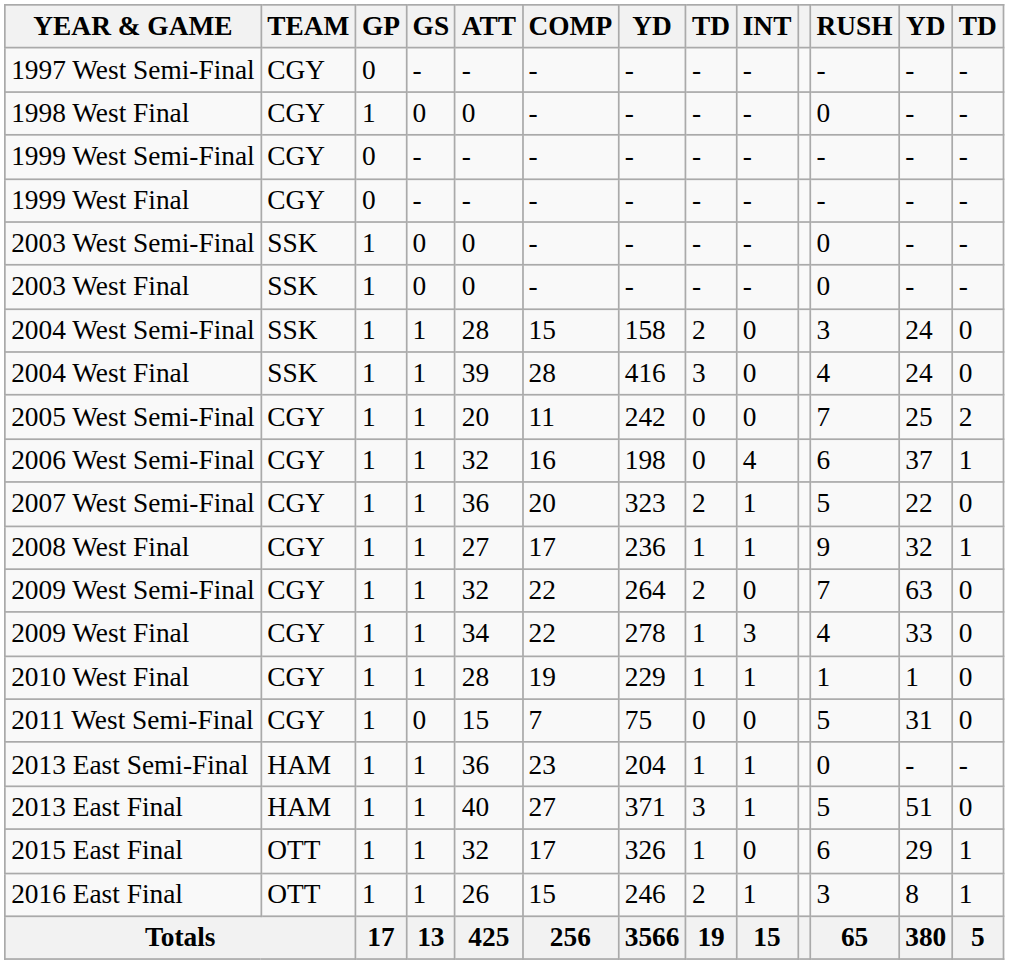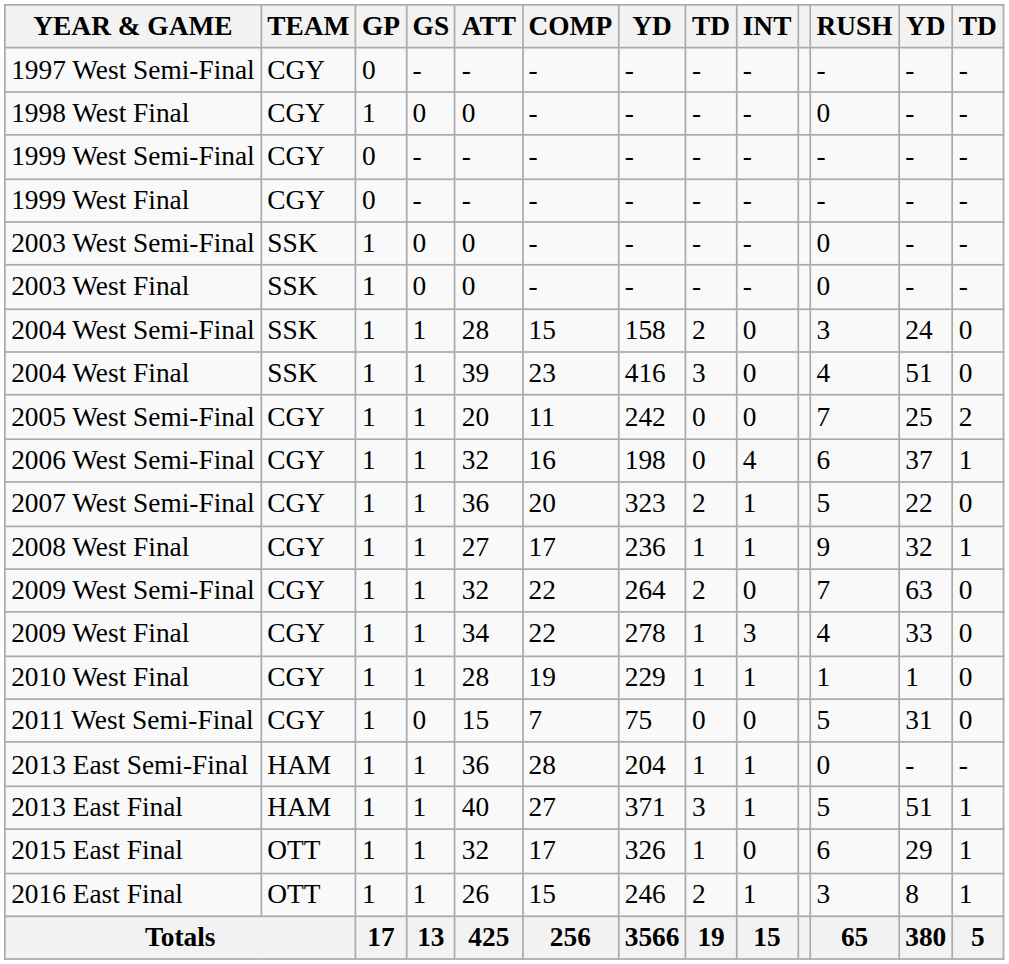2004 West Final | COMP: 28 -> 23
2004 West Final | column 12: 24 -> 51
2013 East Semi-Final | COMP: 23 -> 28
2013 East Final | column 13: 0 -> 1
